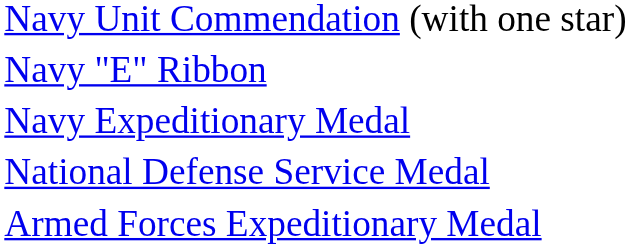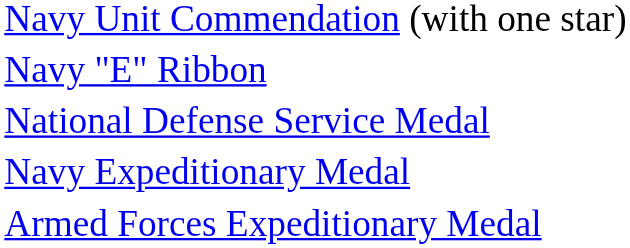rows swapped: Navy Expeditionary Medal <-> National Defense Service Medal
